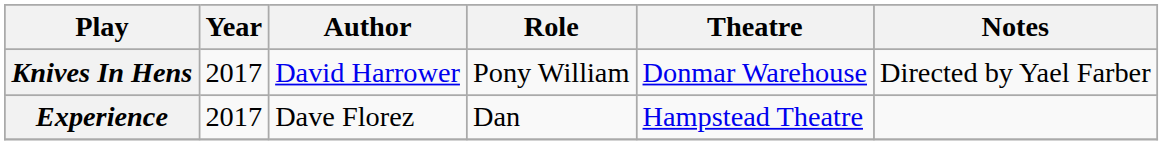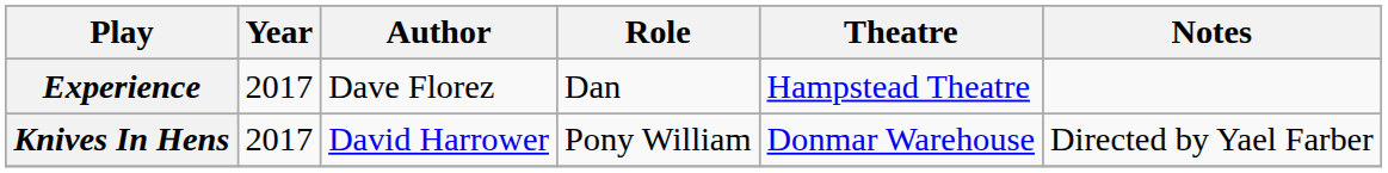rows swapped: Experience <-> Knives In Hens
